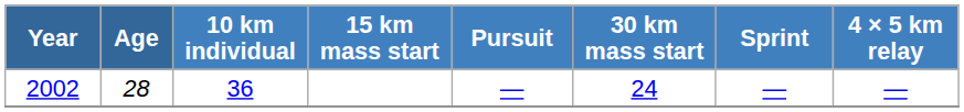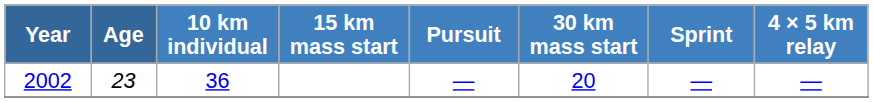2002 | Age: 28 -> 23
2002 | 30 km mass start: 24 -> 20
